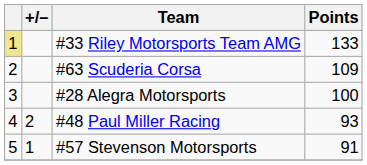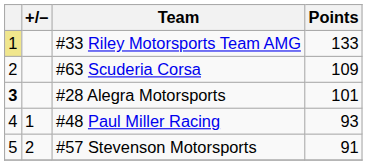#28 Alegra Motorsports | column 1: normal -> bold
#28 Alegra Motorsports | Points: 100 -> 101
#48 Paul Miller Racing | +/–: 2 -> 1
#57 Stevenson Motorsports | +/–: 1 -> 2
